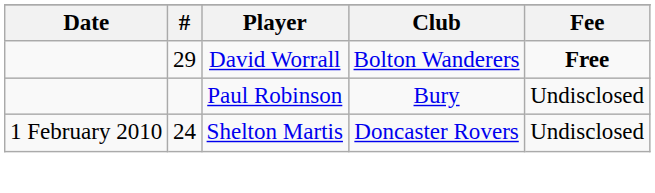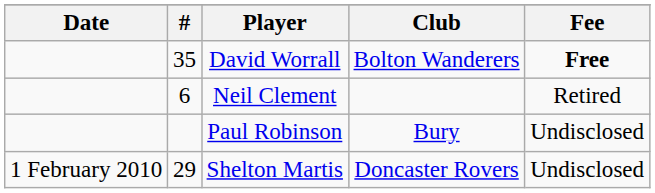David Worrall | #: 29 -> 35
+ row: 6 | Neil Clement | Retired
Shelton Martis | #: 24 -> 29
